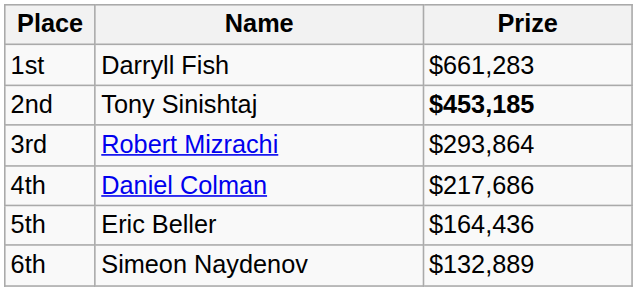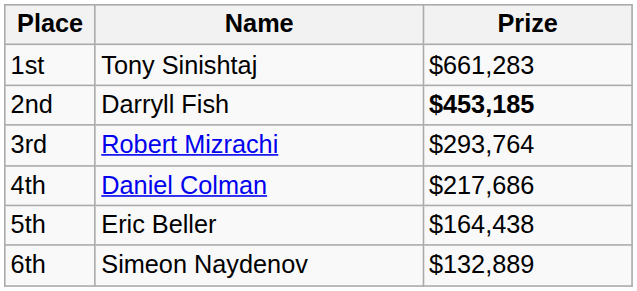1st | Name: Darryll Fish -> Tony Sinishtaj
2nd | Name: Tony Sinishtaj -> Darryll Fish
3rd | Prize: $293,864 -> $293,764
5th | Prize: $164,436 -> $164,438
